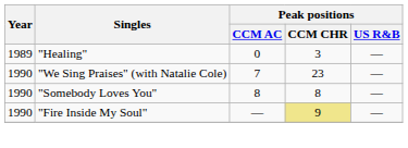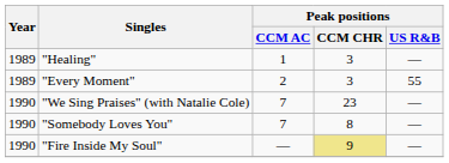"Healing" | Peak positions / CCM AC: 0 -> 1
+ row: 1989 | "Every Moment" | 2 | 3 | 55
"Somebody Loves You" | Peak positions / CCM AC: 8 -> 7
